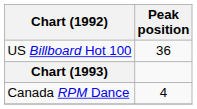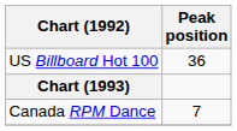Canada RPM Dance | Peak position: 4 -> 7
